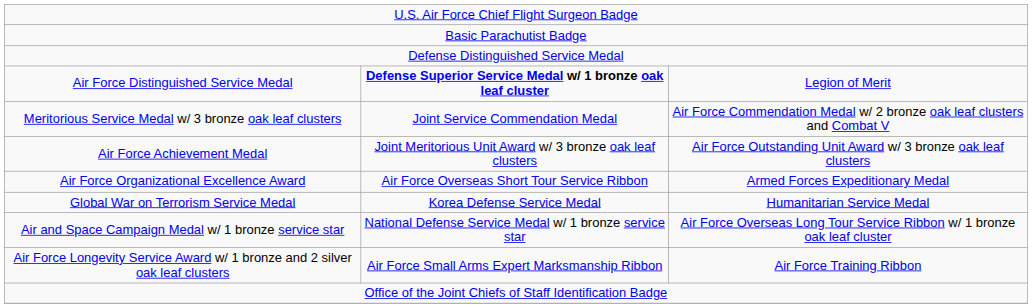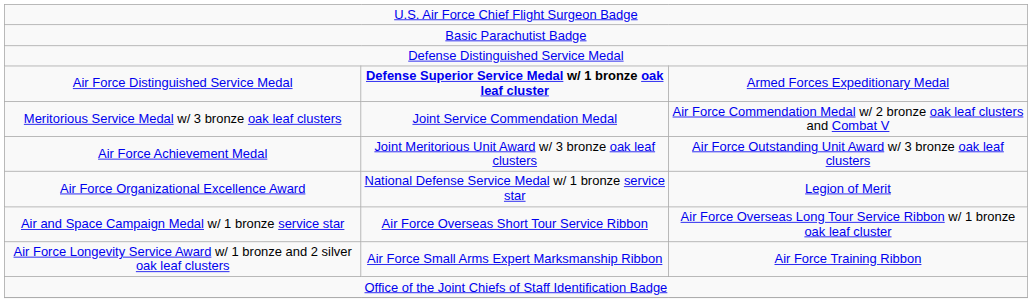Air Force Distinguished Service Medal | column 3: Legion of Merit -> Armed Forces Expeditionary Medal
Air Force Organizational Excellence Award | column 2: Air Force Overseas Short Tour Service Ribbon -> National Defense Service Medal w/ 1 bronze service star
Air Force Organizational Excellence Award | column 3: Armed Forces Expeditionary Medal -> Legion of Merit
- row: Global War on Terrorism Service Medal | Korea Defense Service Medal | Humanitarian Service Medal
Air and Space Campaign Medal w/ 1 bronze service star | column 2: National Defense Service Medal w/ 1 bronze service star -> Air Force Overseas Short Tour Service Ribbon
